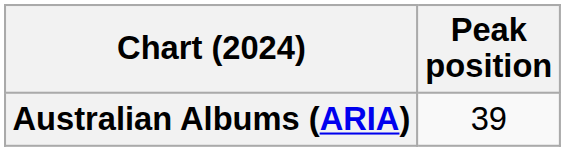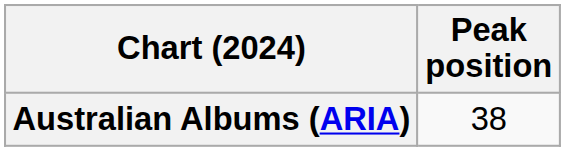Australian Albums (ARIA) | Peak position: 39 -> 38
